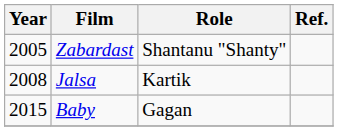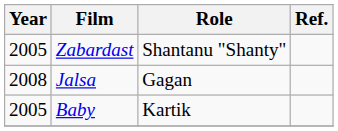Jalsa | Role: Kartik -> Gagan
Baby | Year: 2015 -> 2005
Baby | Role: Gagan -> Kartik
